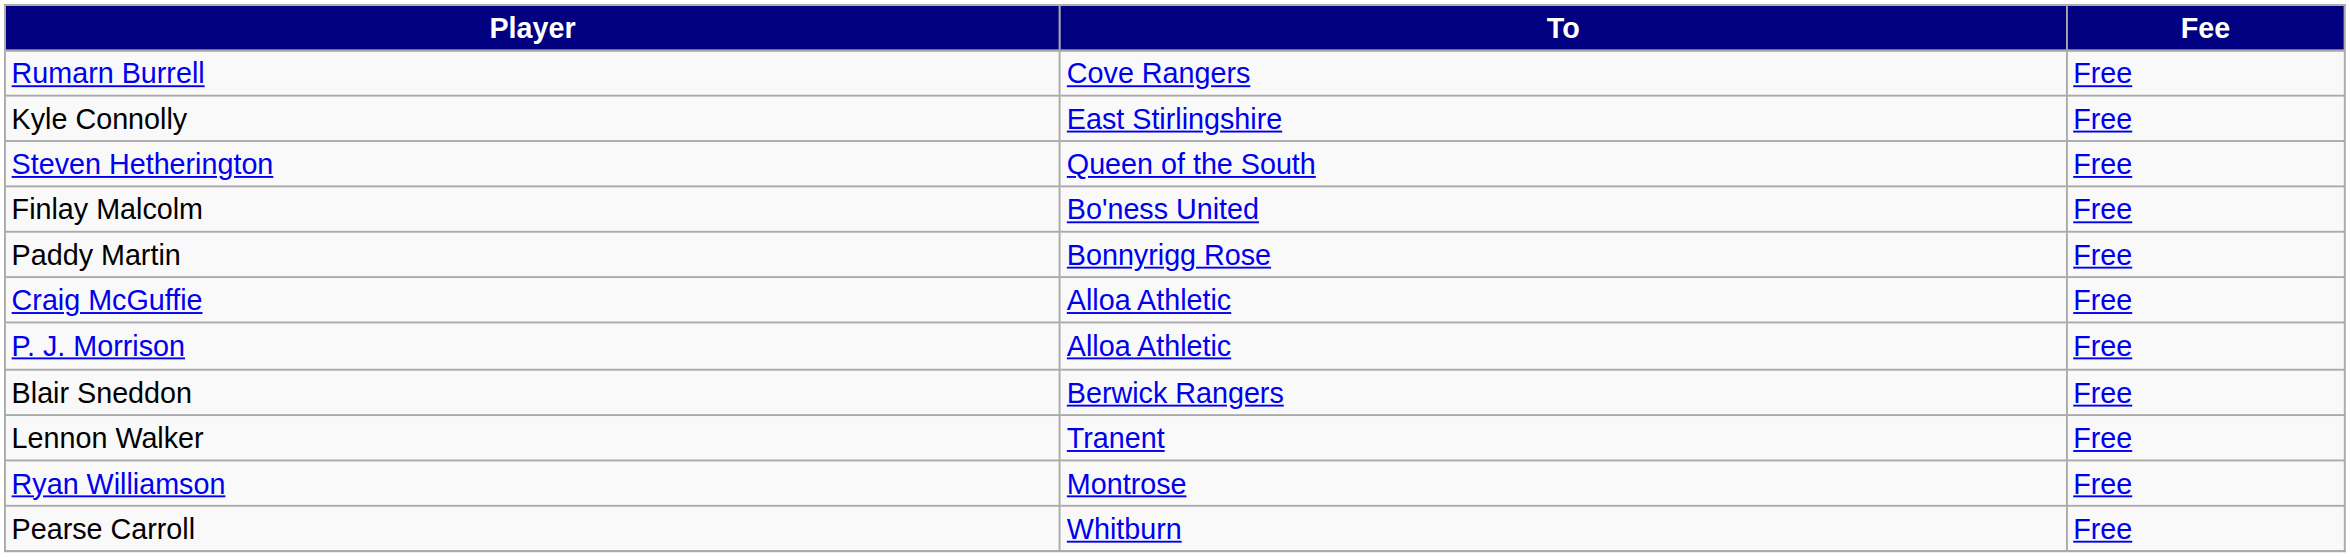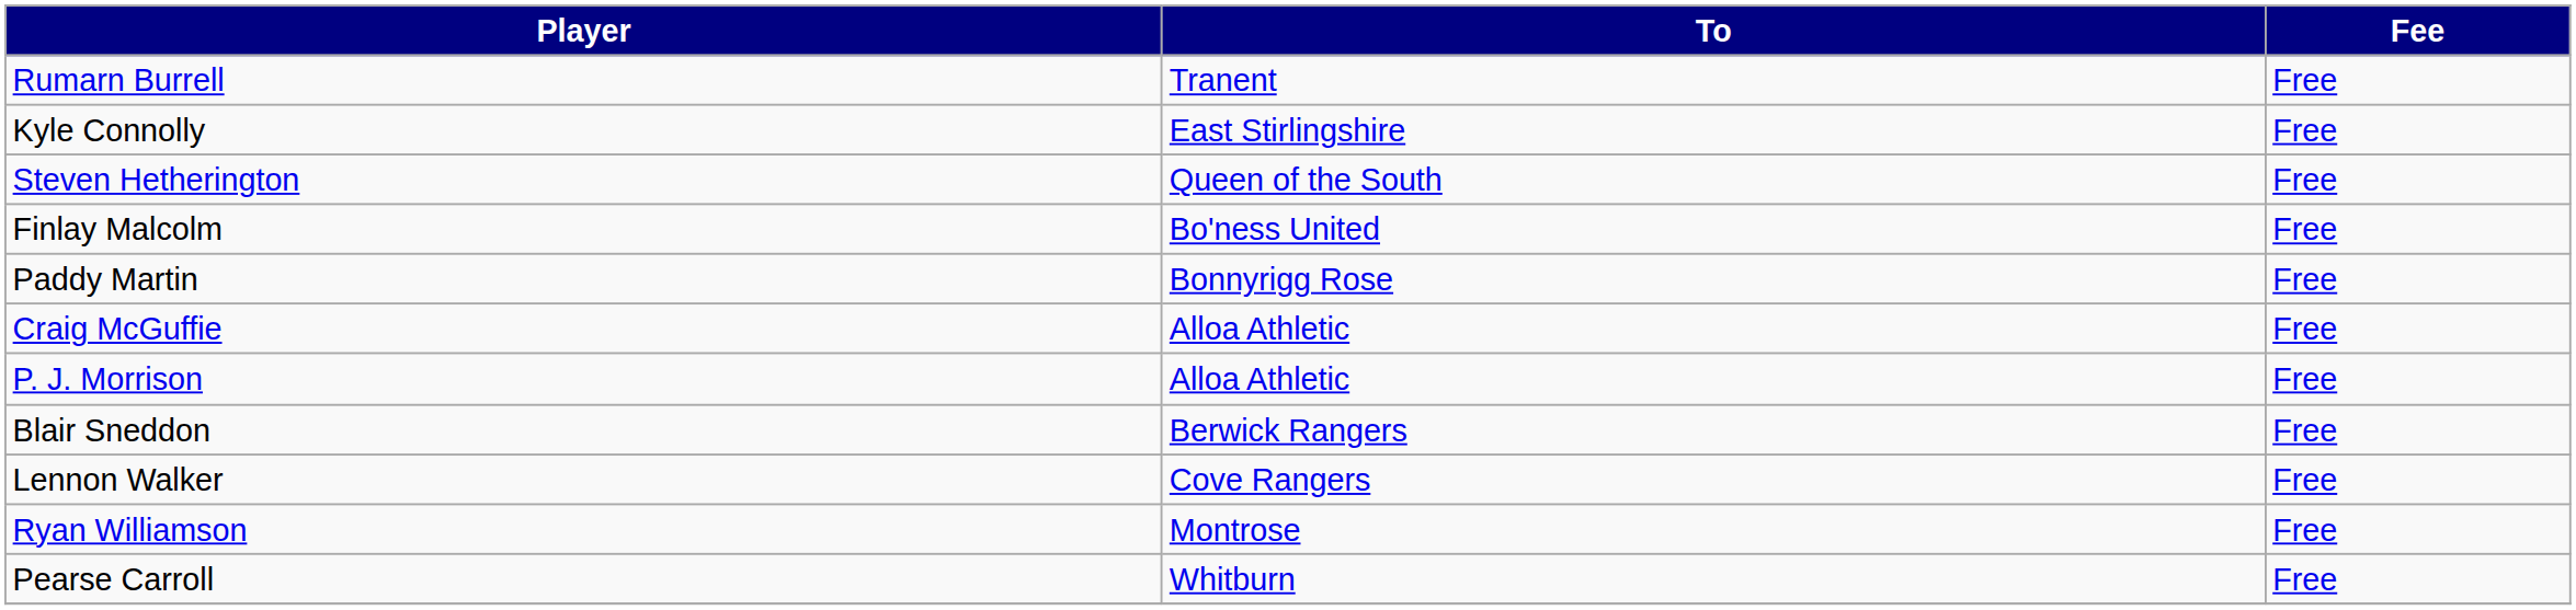Rumarn Burrell | To: Cove Rangers -> Tranent
Lennon Walker | To: Tranent -> Cove Rangers
